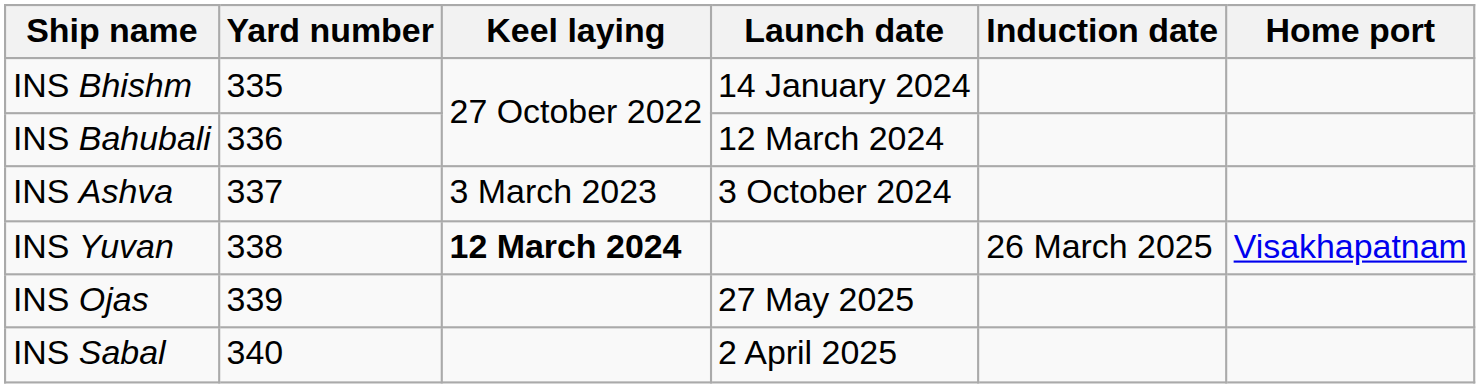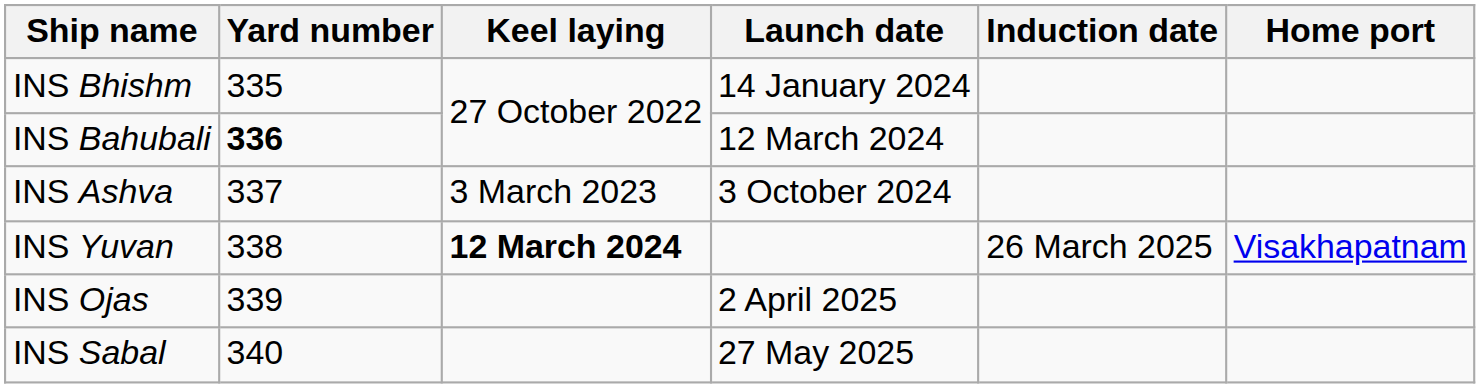INS Bahubali | Yard number: normal -> bold
INS Ojas | Launch date: 27 May 2025 -> 2 April 2025
INS Sabal | Launch date: 2 April 2025 -> 27 May 2025
